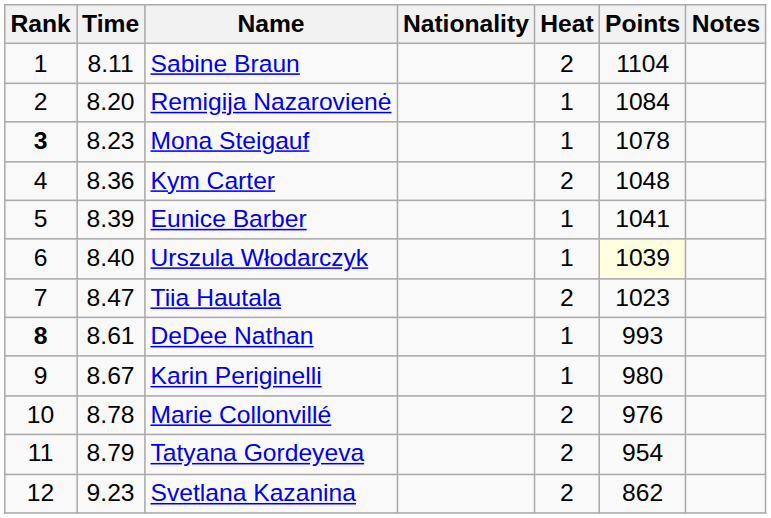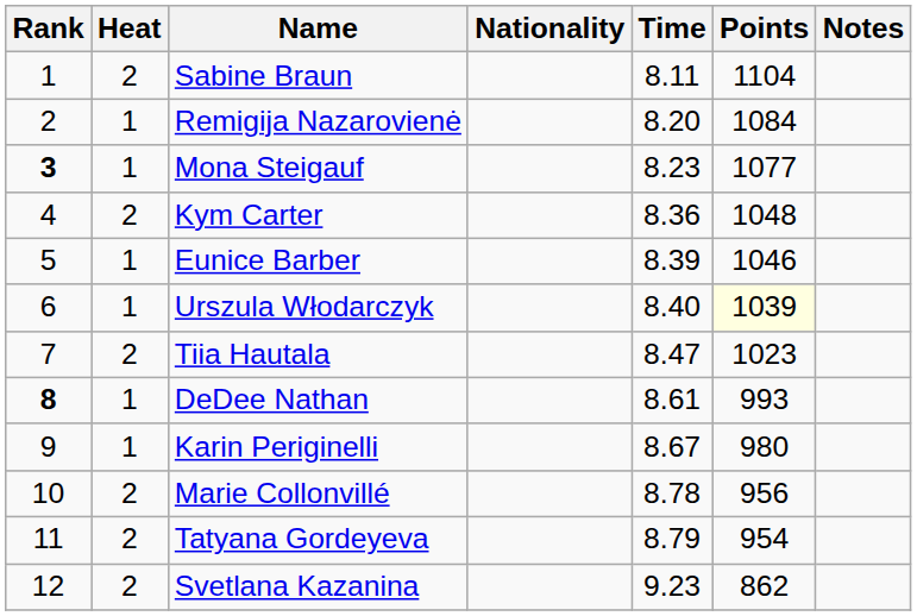columns swapped: Heat <-> Time
Mona Steigauf | Points: 1078 -> 1077
Eunice Barber | Points: 1041 -> 1046
Marie Collonvillé | Points: 976 -> 956
